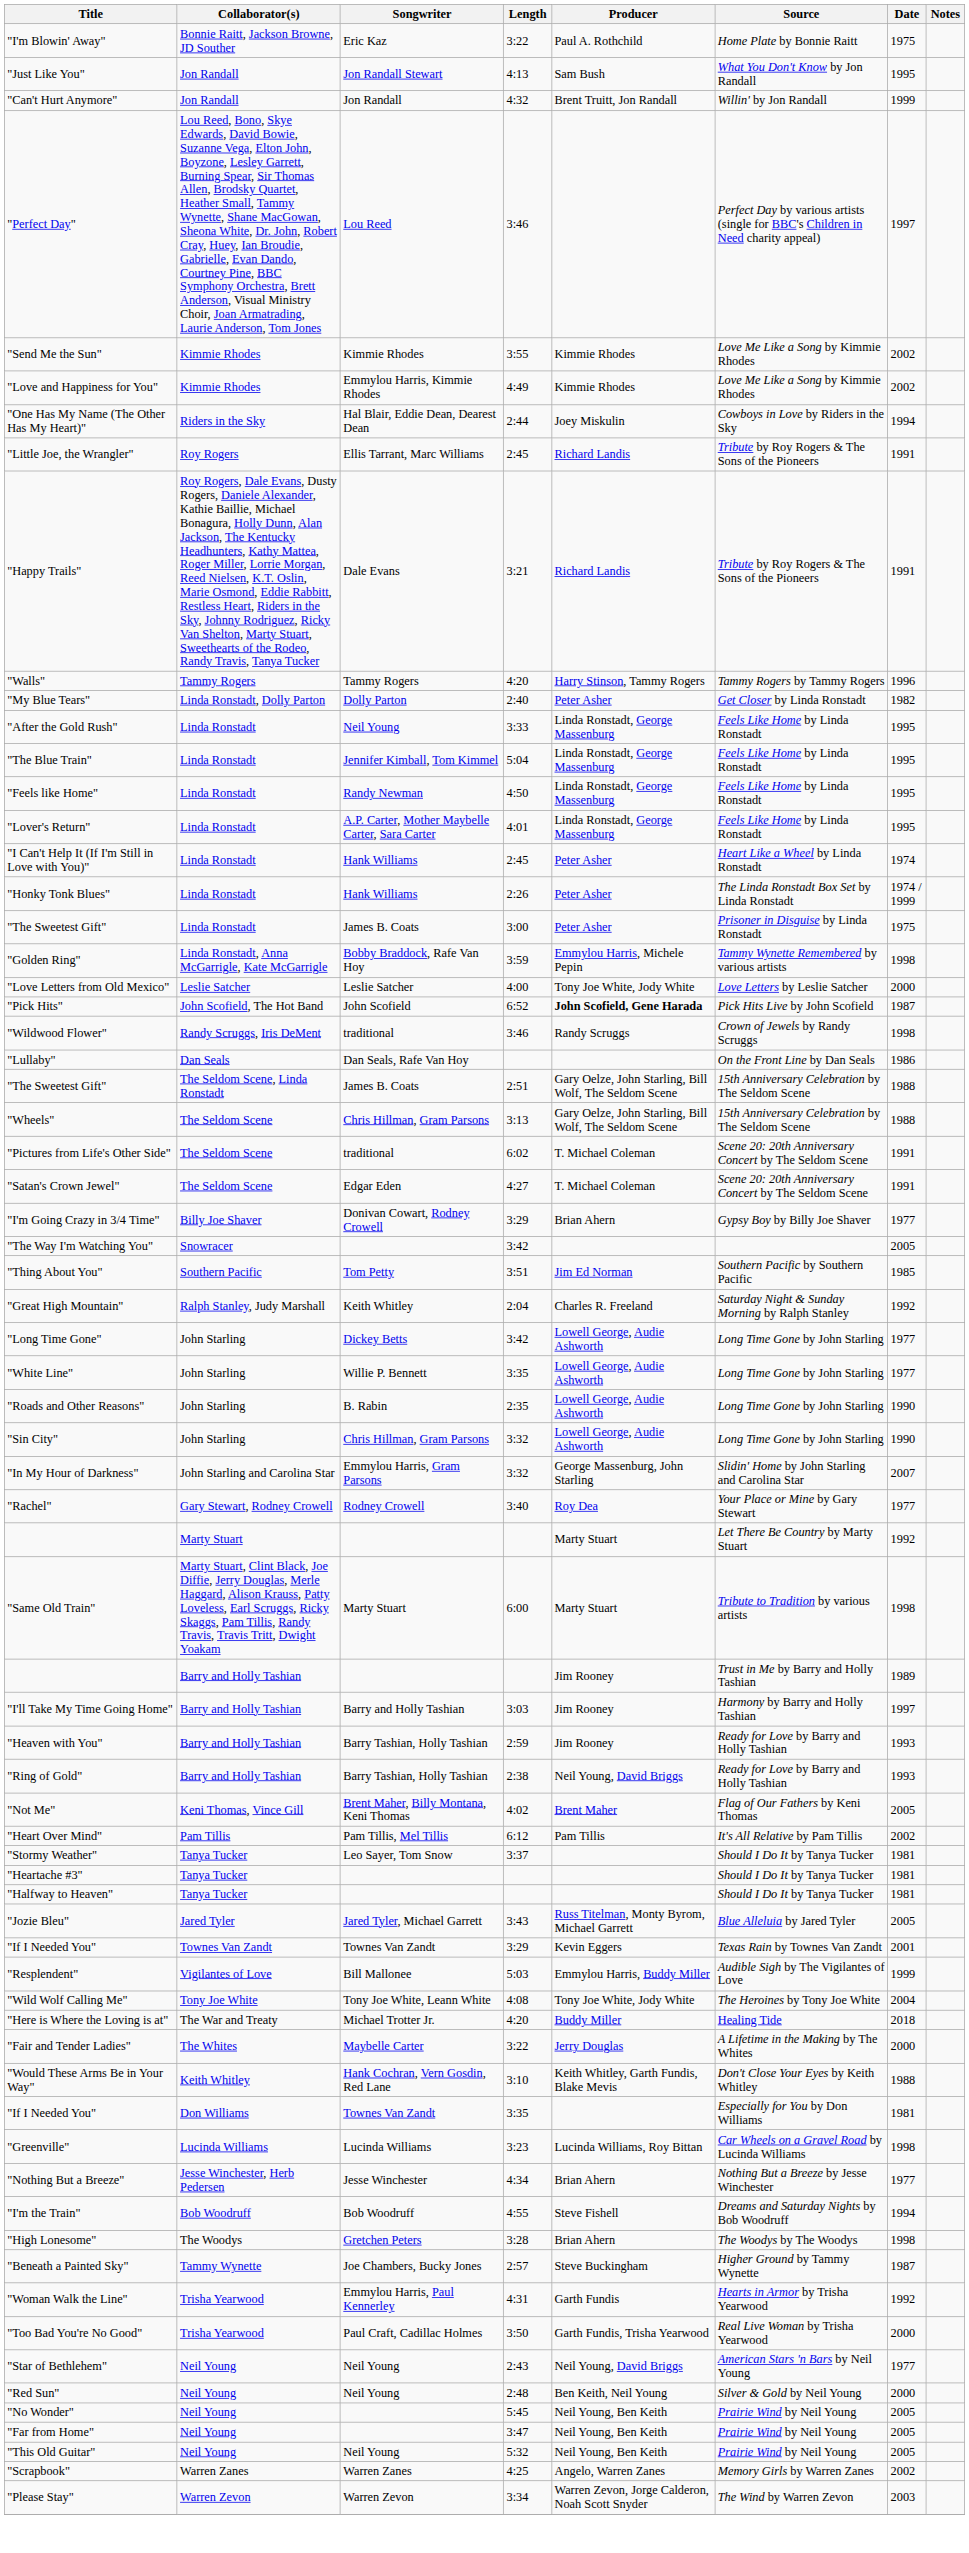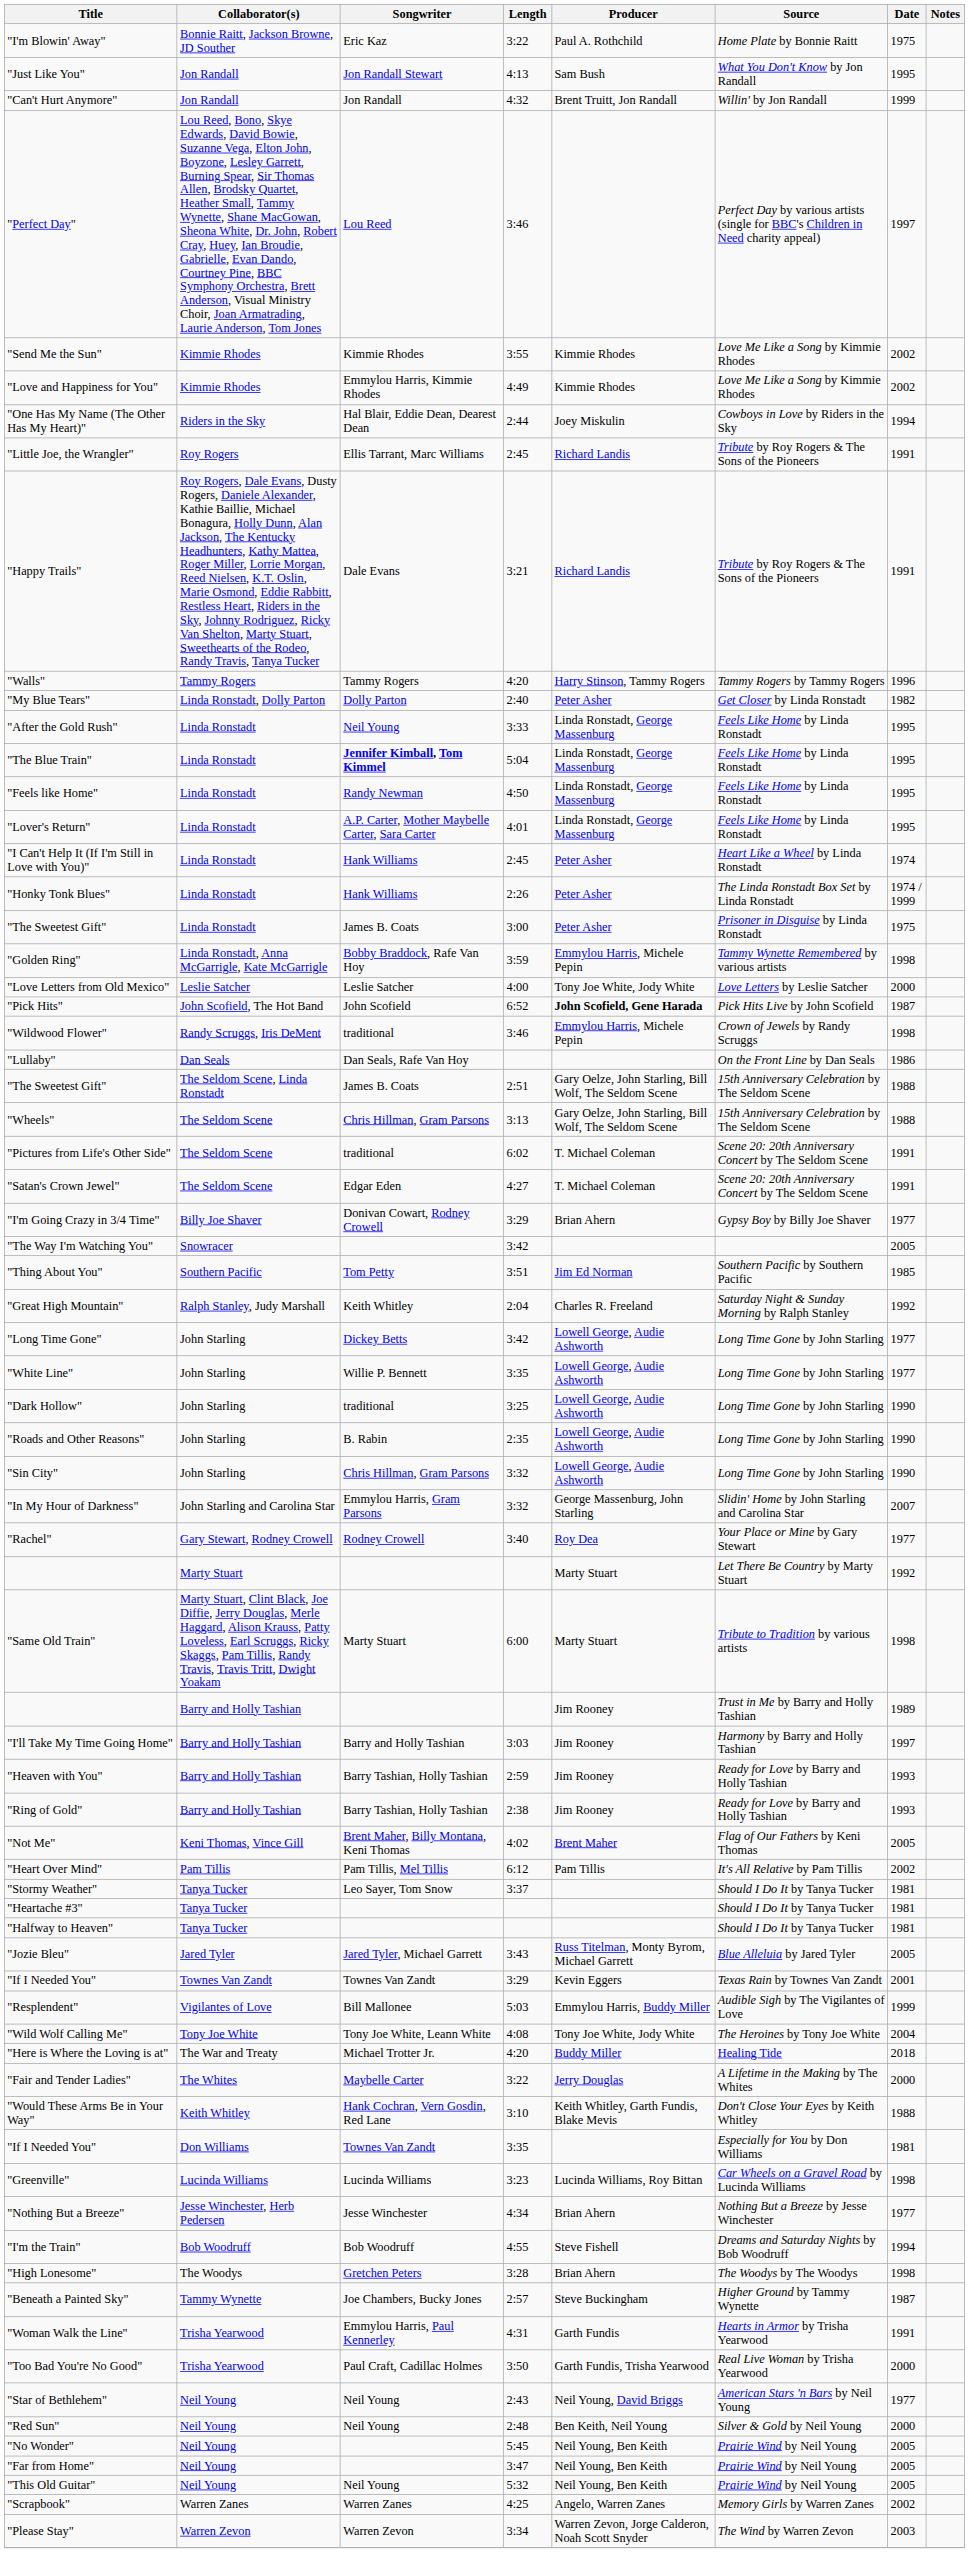"The Blue Train" | Songwriter: normal -> bold
"Wildwood Flower" | Producer: Randy Scruggs -> Emmylou Harris, Michele Pepin
+ row: "Dark Hollow" | John Starling | traditional | 3:25 | Lowell George, Audie Ashworth | Long Time Gone by John Starling | 1990
"Ring of Gold" | Producer: Neil Young, David Briggs -> Jim Rooney
"Woman Walk the Line" | Date: 1992 -> 1991
